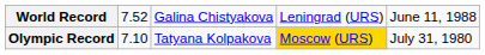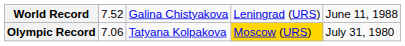Olympic Record | column 2: 7.10 -> 7.06
